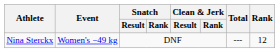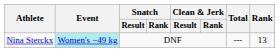Nina Sterckx | Event: no background -> paleturquoise background
Nina Sterckx | Rank: 12 -> 13
